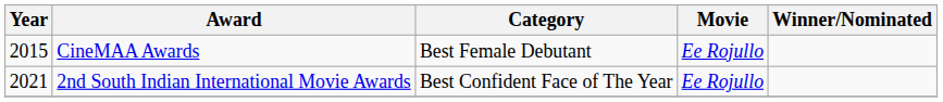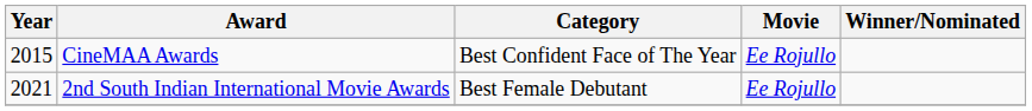CineMAA Awards | Category: Best Female Debutant -> Best Confident Face of The Year
2nd South Indian International Movie Awards | Category: Best Confident Face of The Year -> Best Female Debutant
